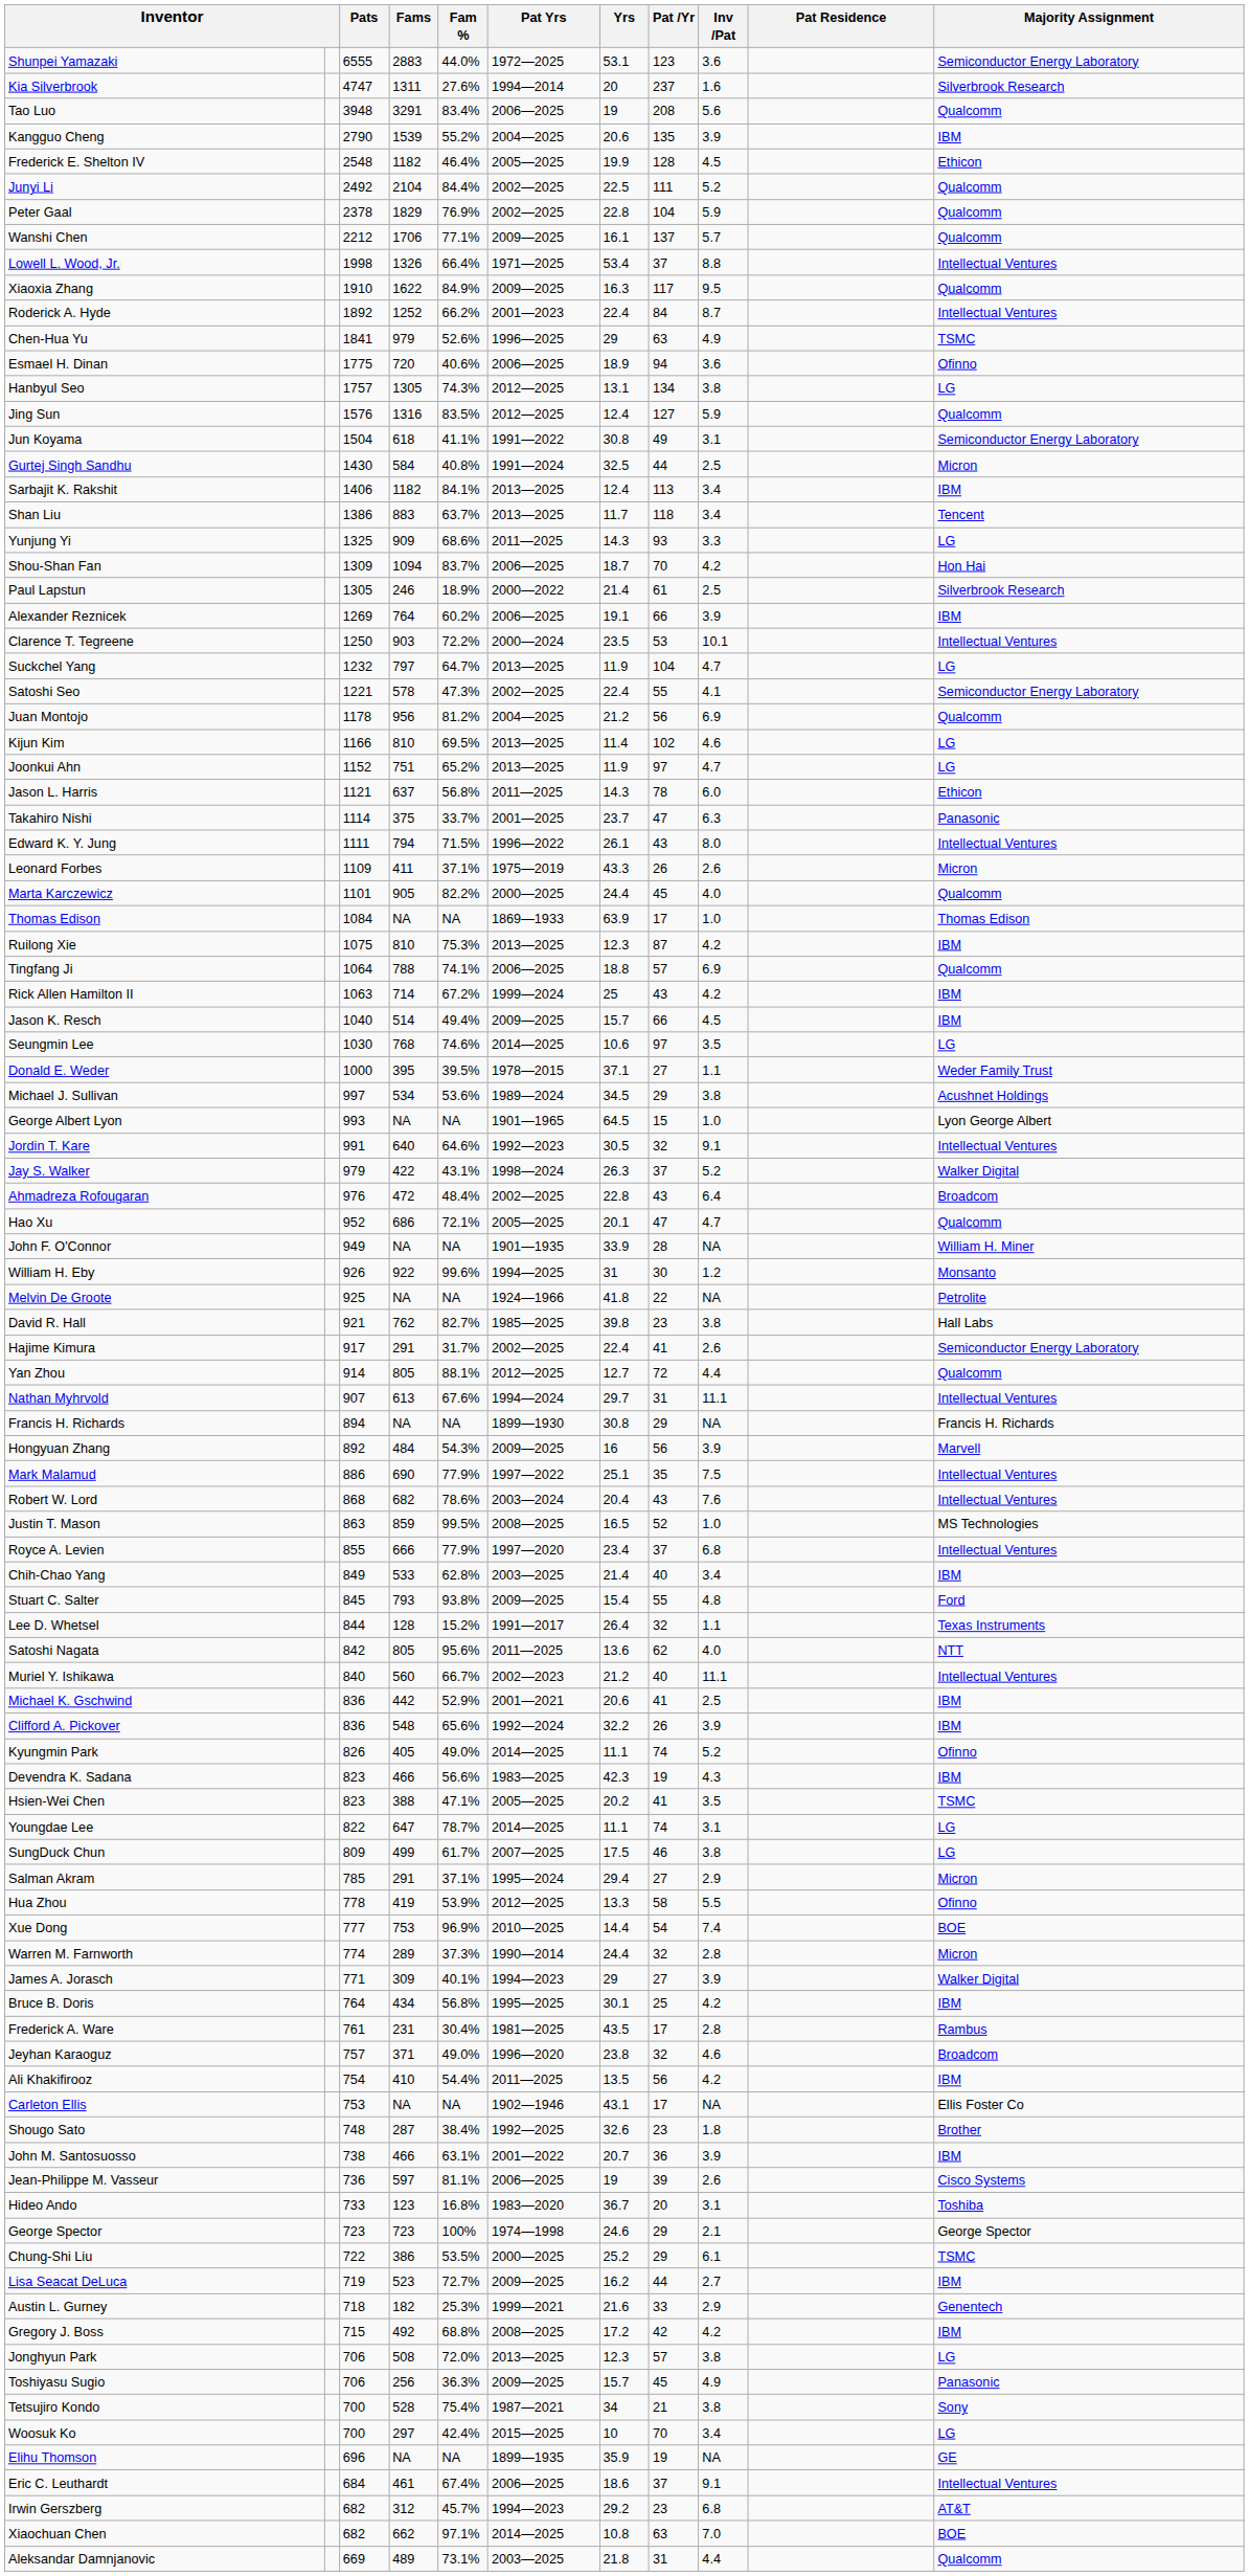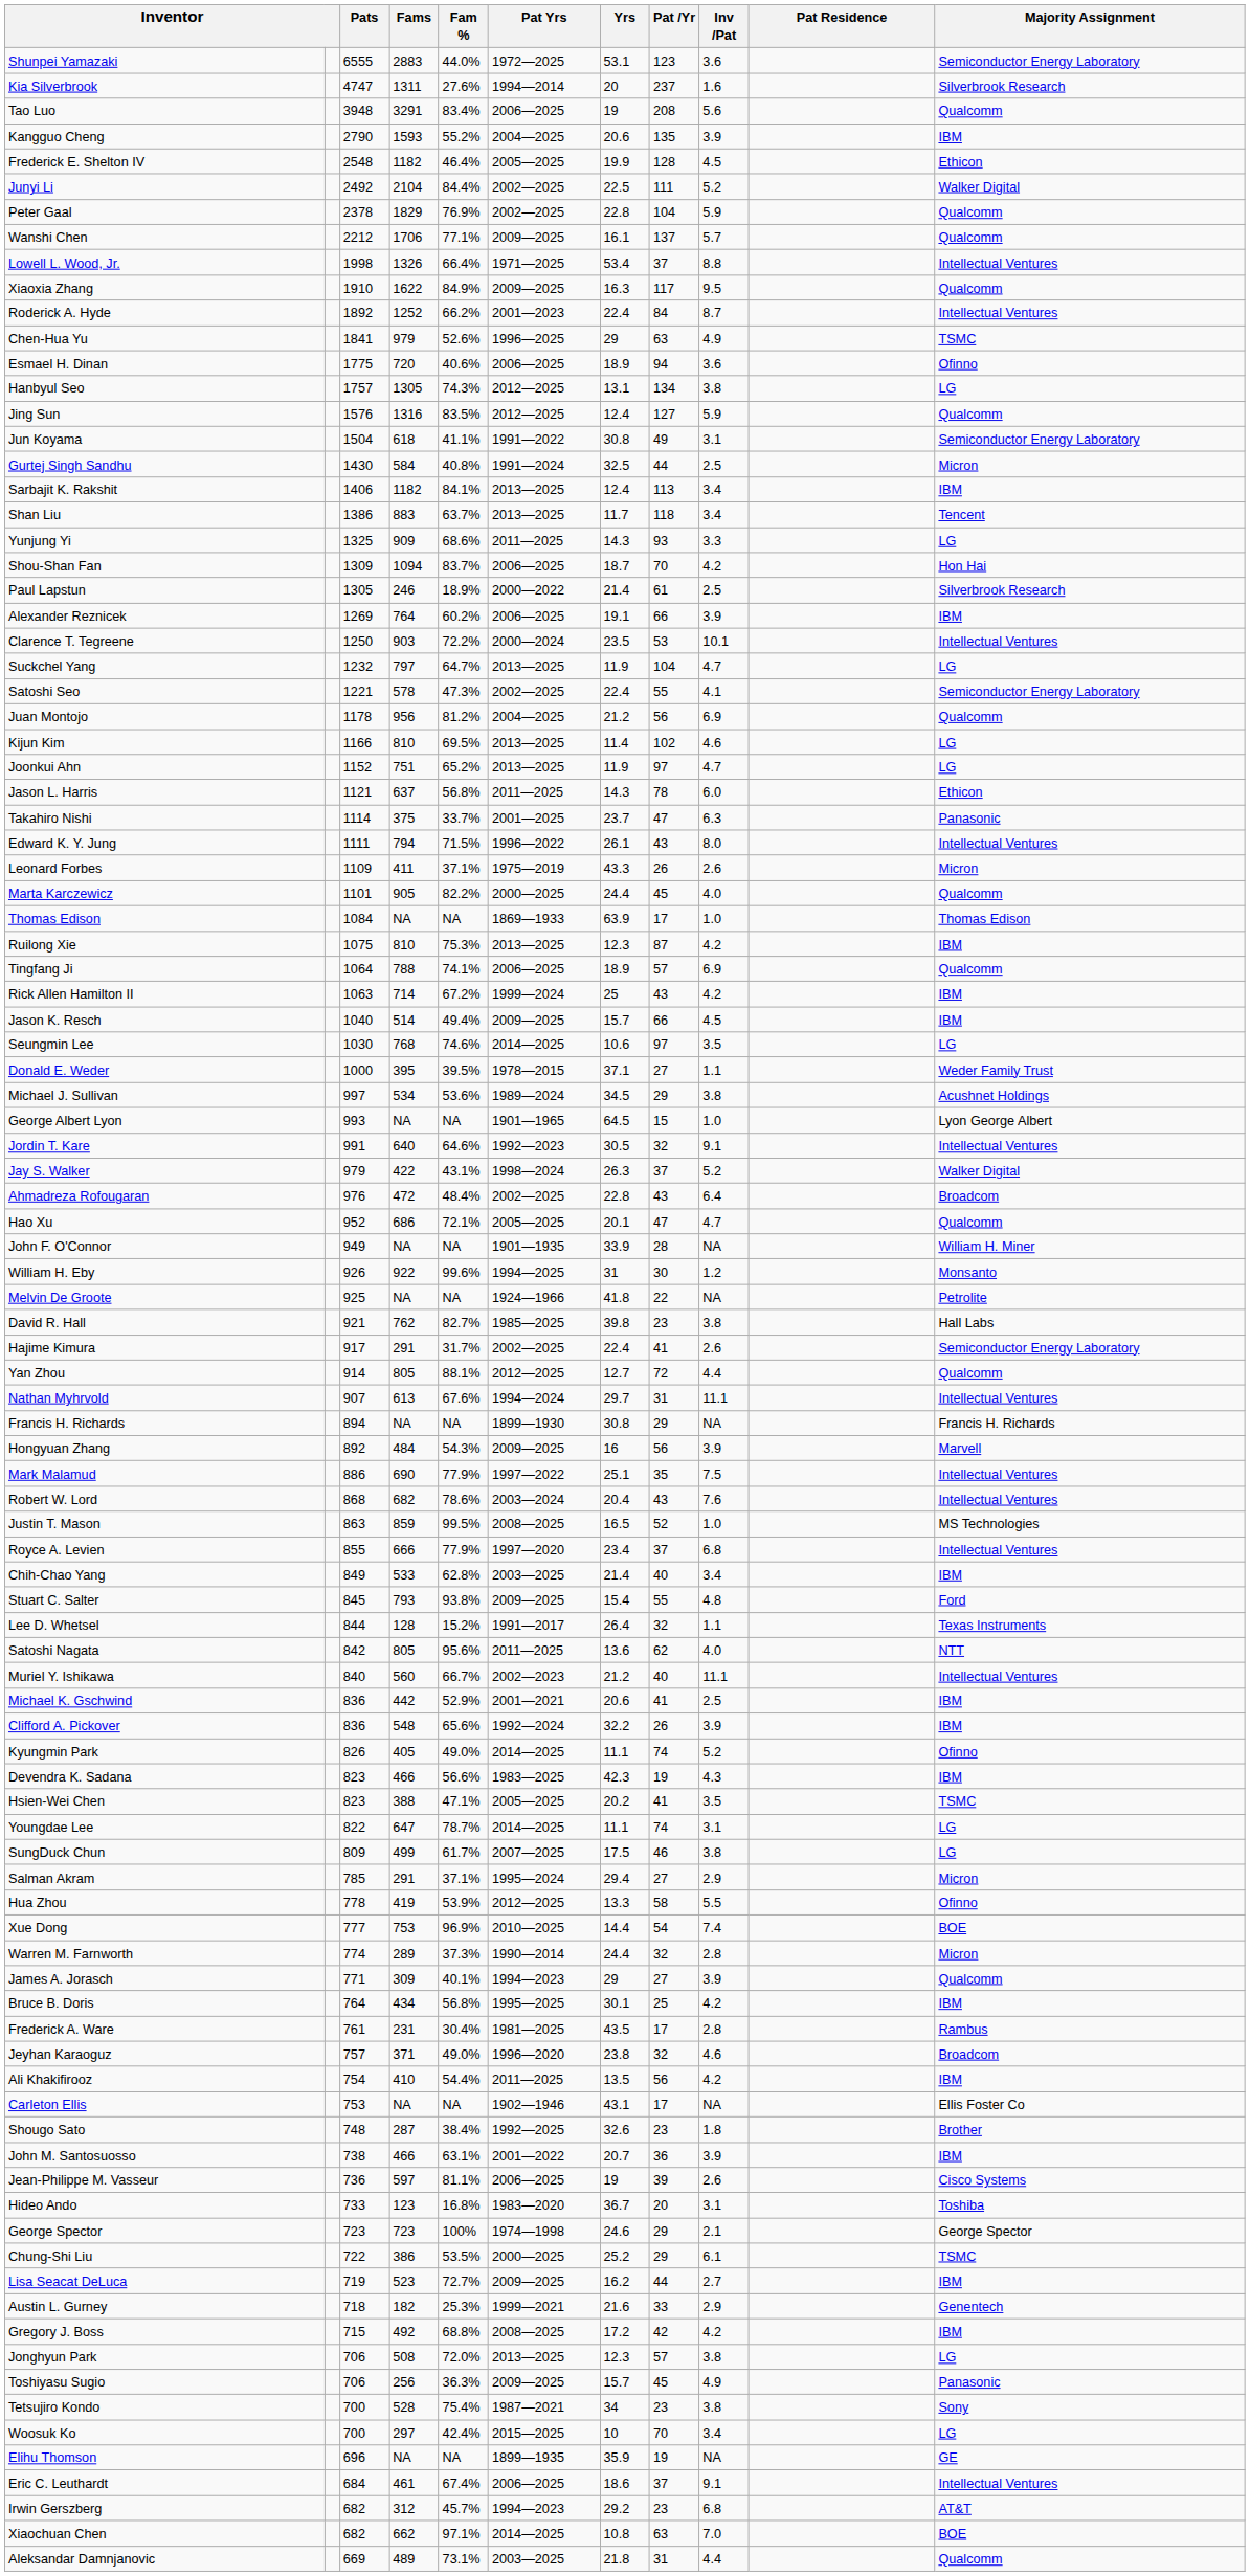Kangguo Cheng | Fams: 1539 -> 1593
Junyi Li | Majority Assignment: Qualcomm -> Walker Digital
Tingfang Ji | Yrs: 18.8 -> 18.9
James A. Jorasch | Majority Assignment: Walker Digital -> Qualcomm
Tetsujiro Kondo | Pat /Yr: 21 -> 23
